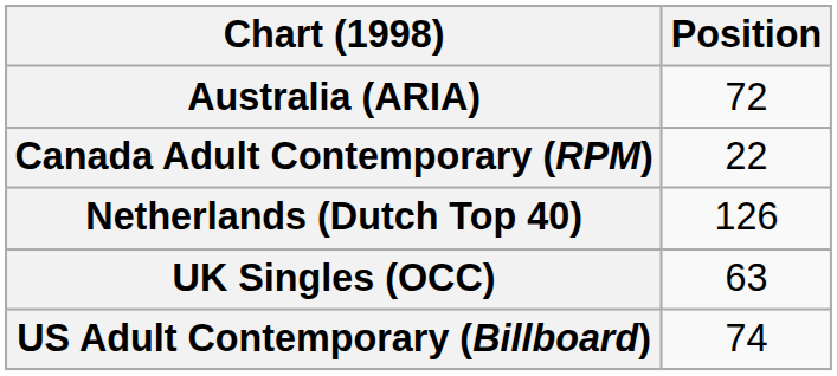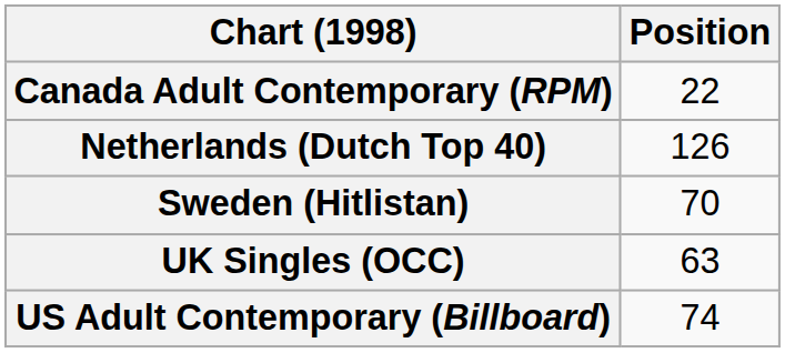- row: Australia (ARIA) | 72
+ row: Sweden (Hitlistan) | 70
